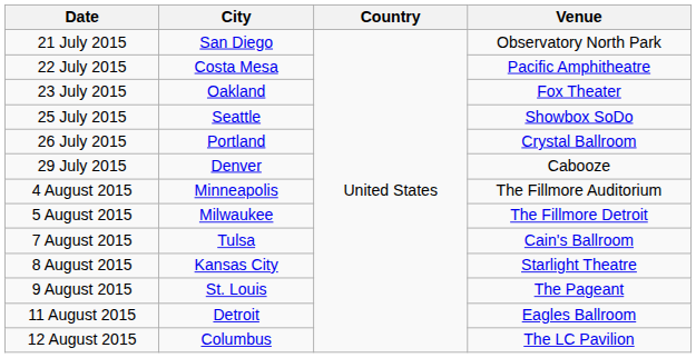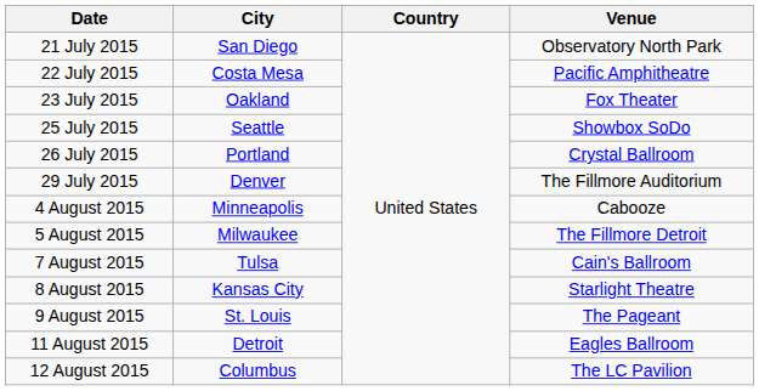29 July 2015 | Venue: Cabooze -> The Fillmore Auditorium
4 August 2015 | Venue: The Fillmore Auditorium -> Cabooze
